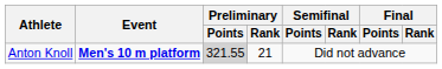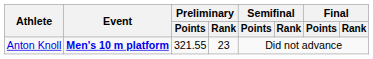Anton Knoll | Preliminary / Points: lightgrey background -> no background
Anton Knoll | Preliminary / Rank: 21 -> 23
